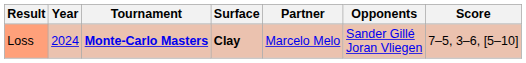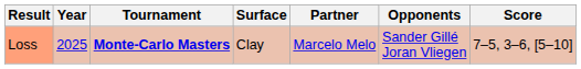Loss | Year: 2024 -> 2025
Loss | Surface: bold -> normal
